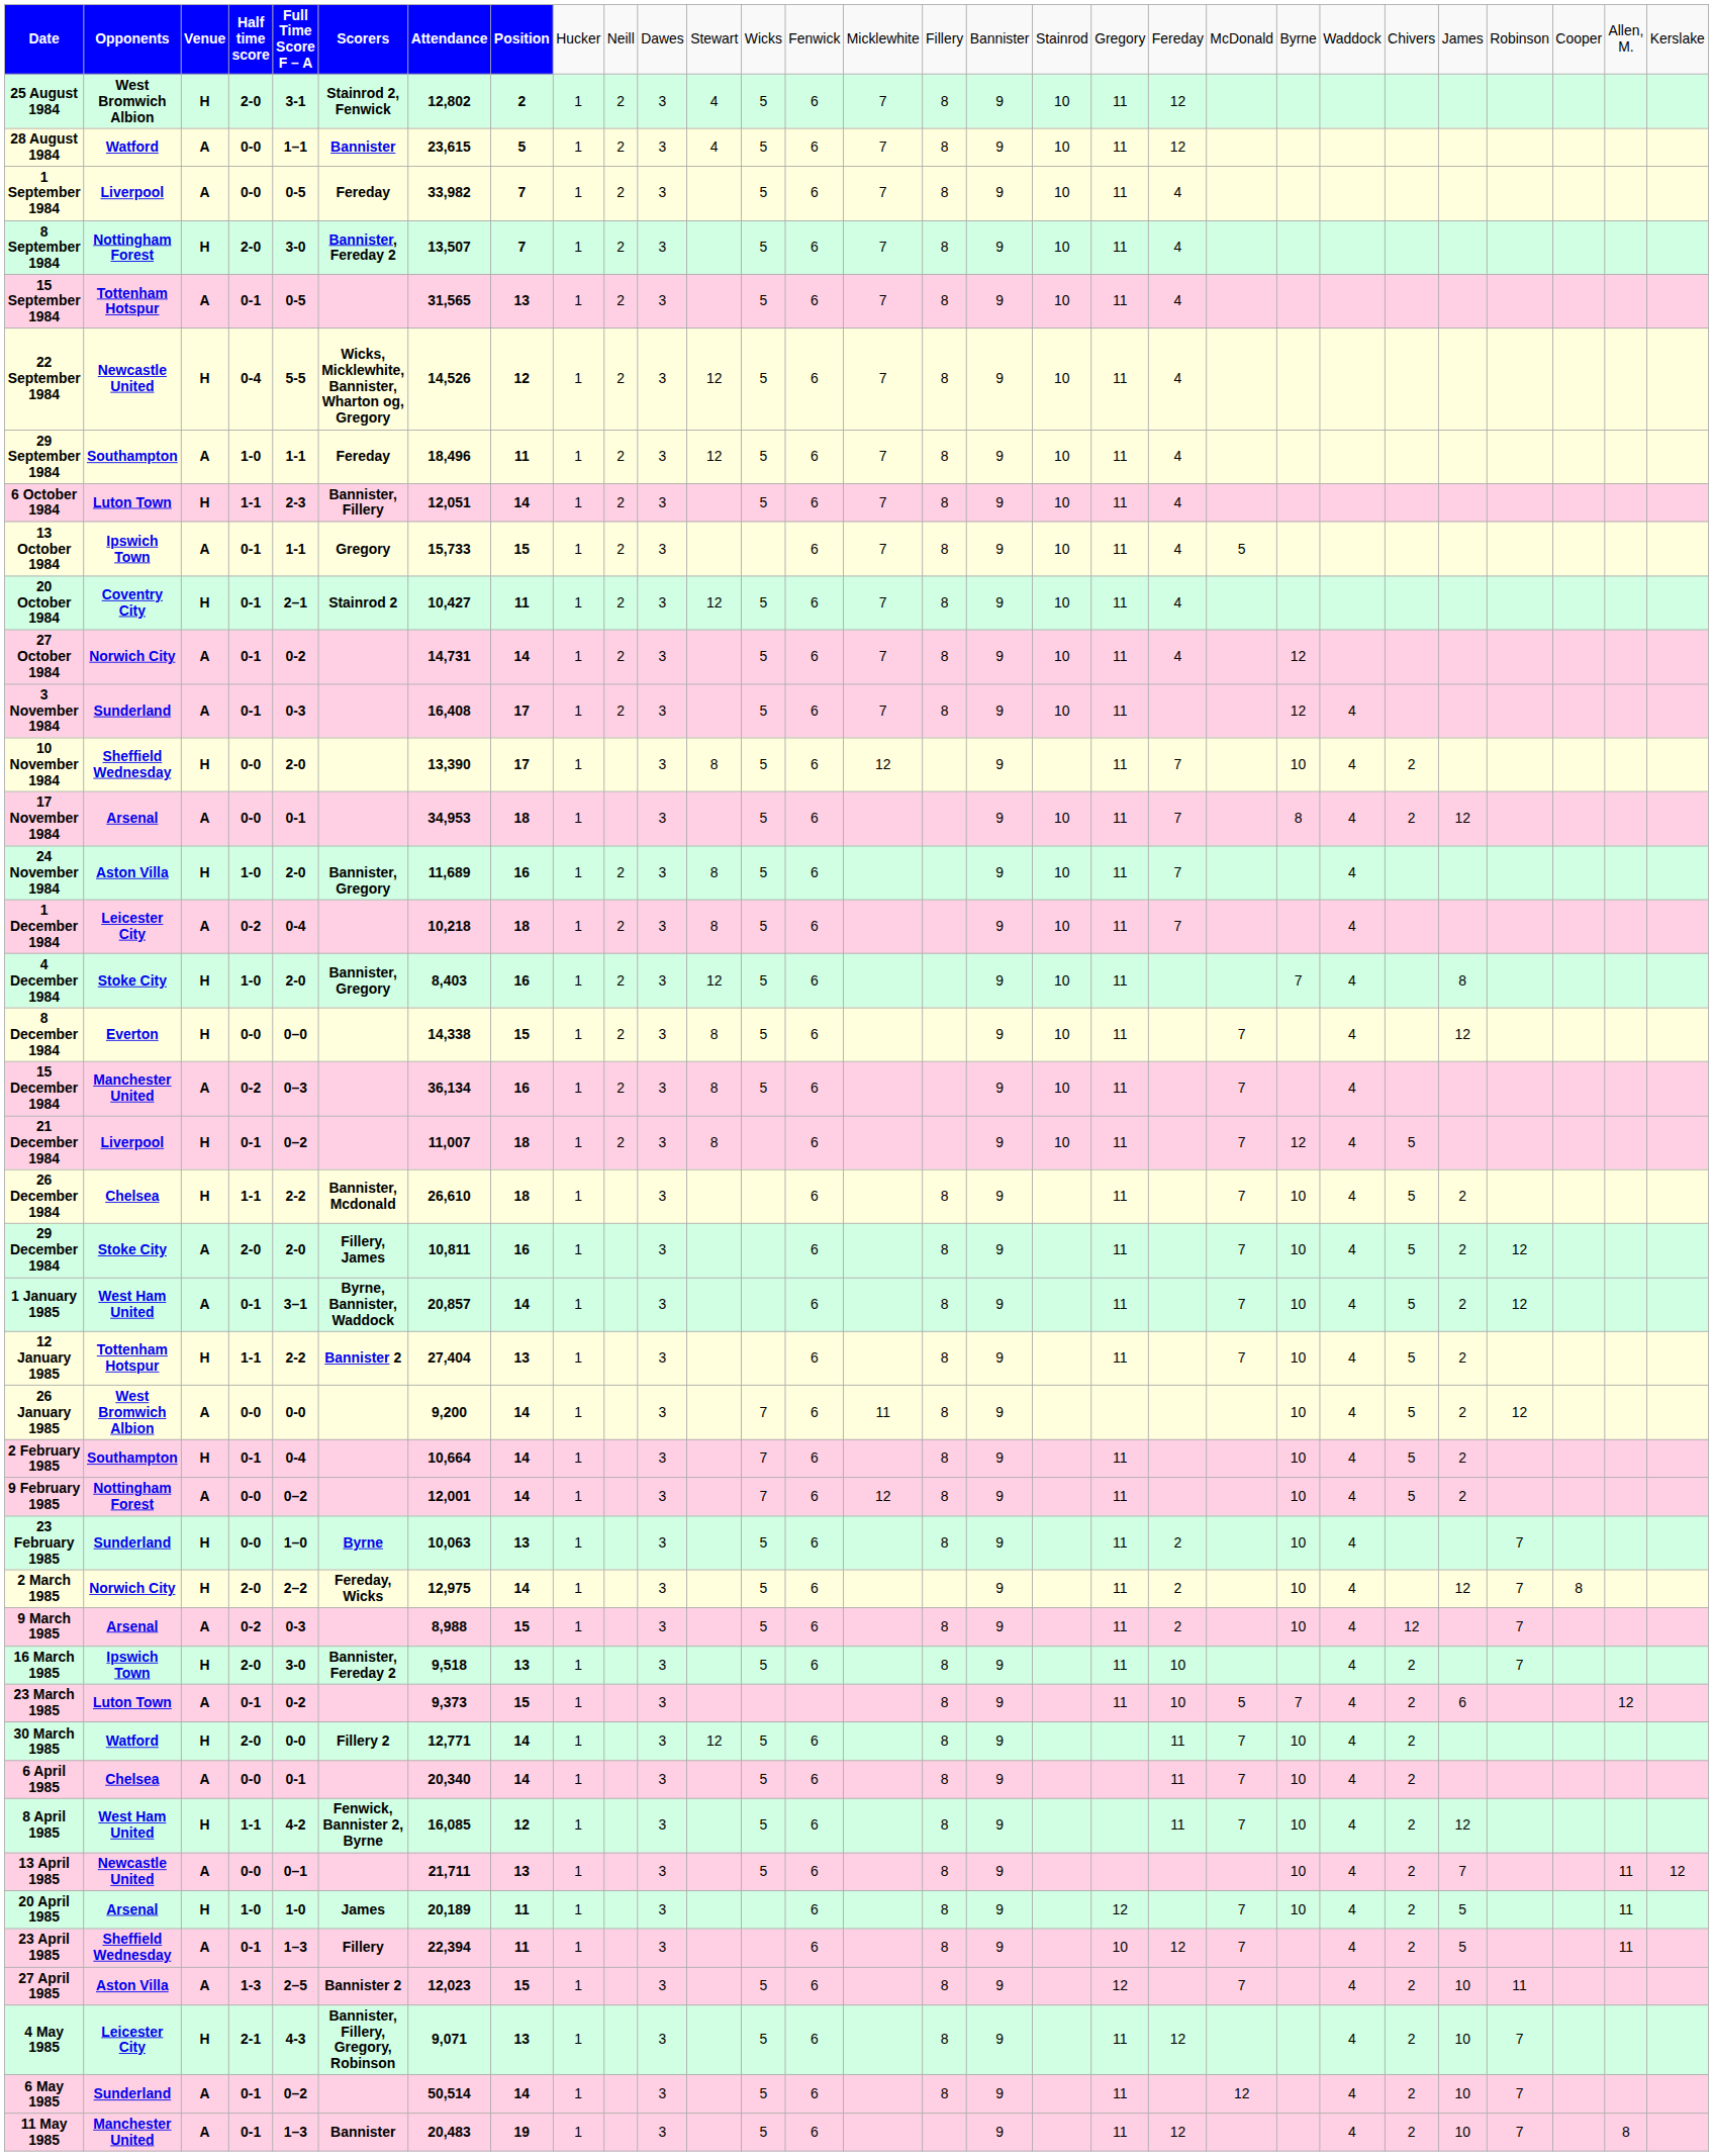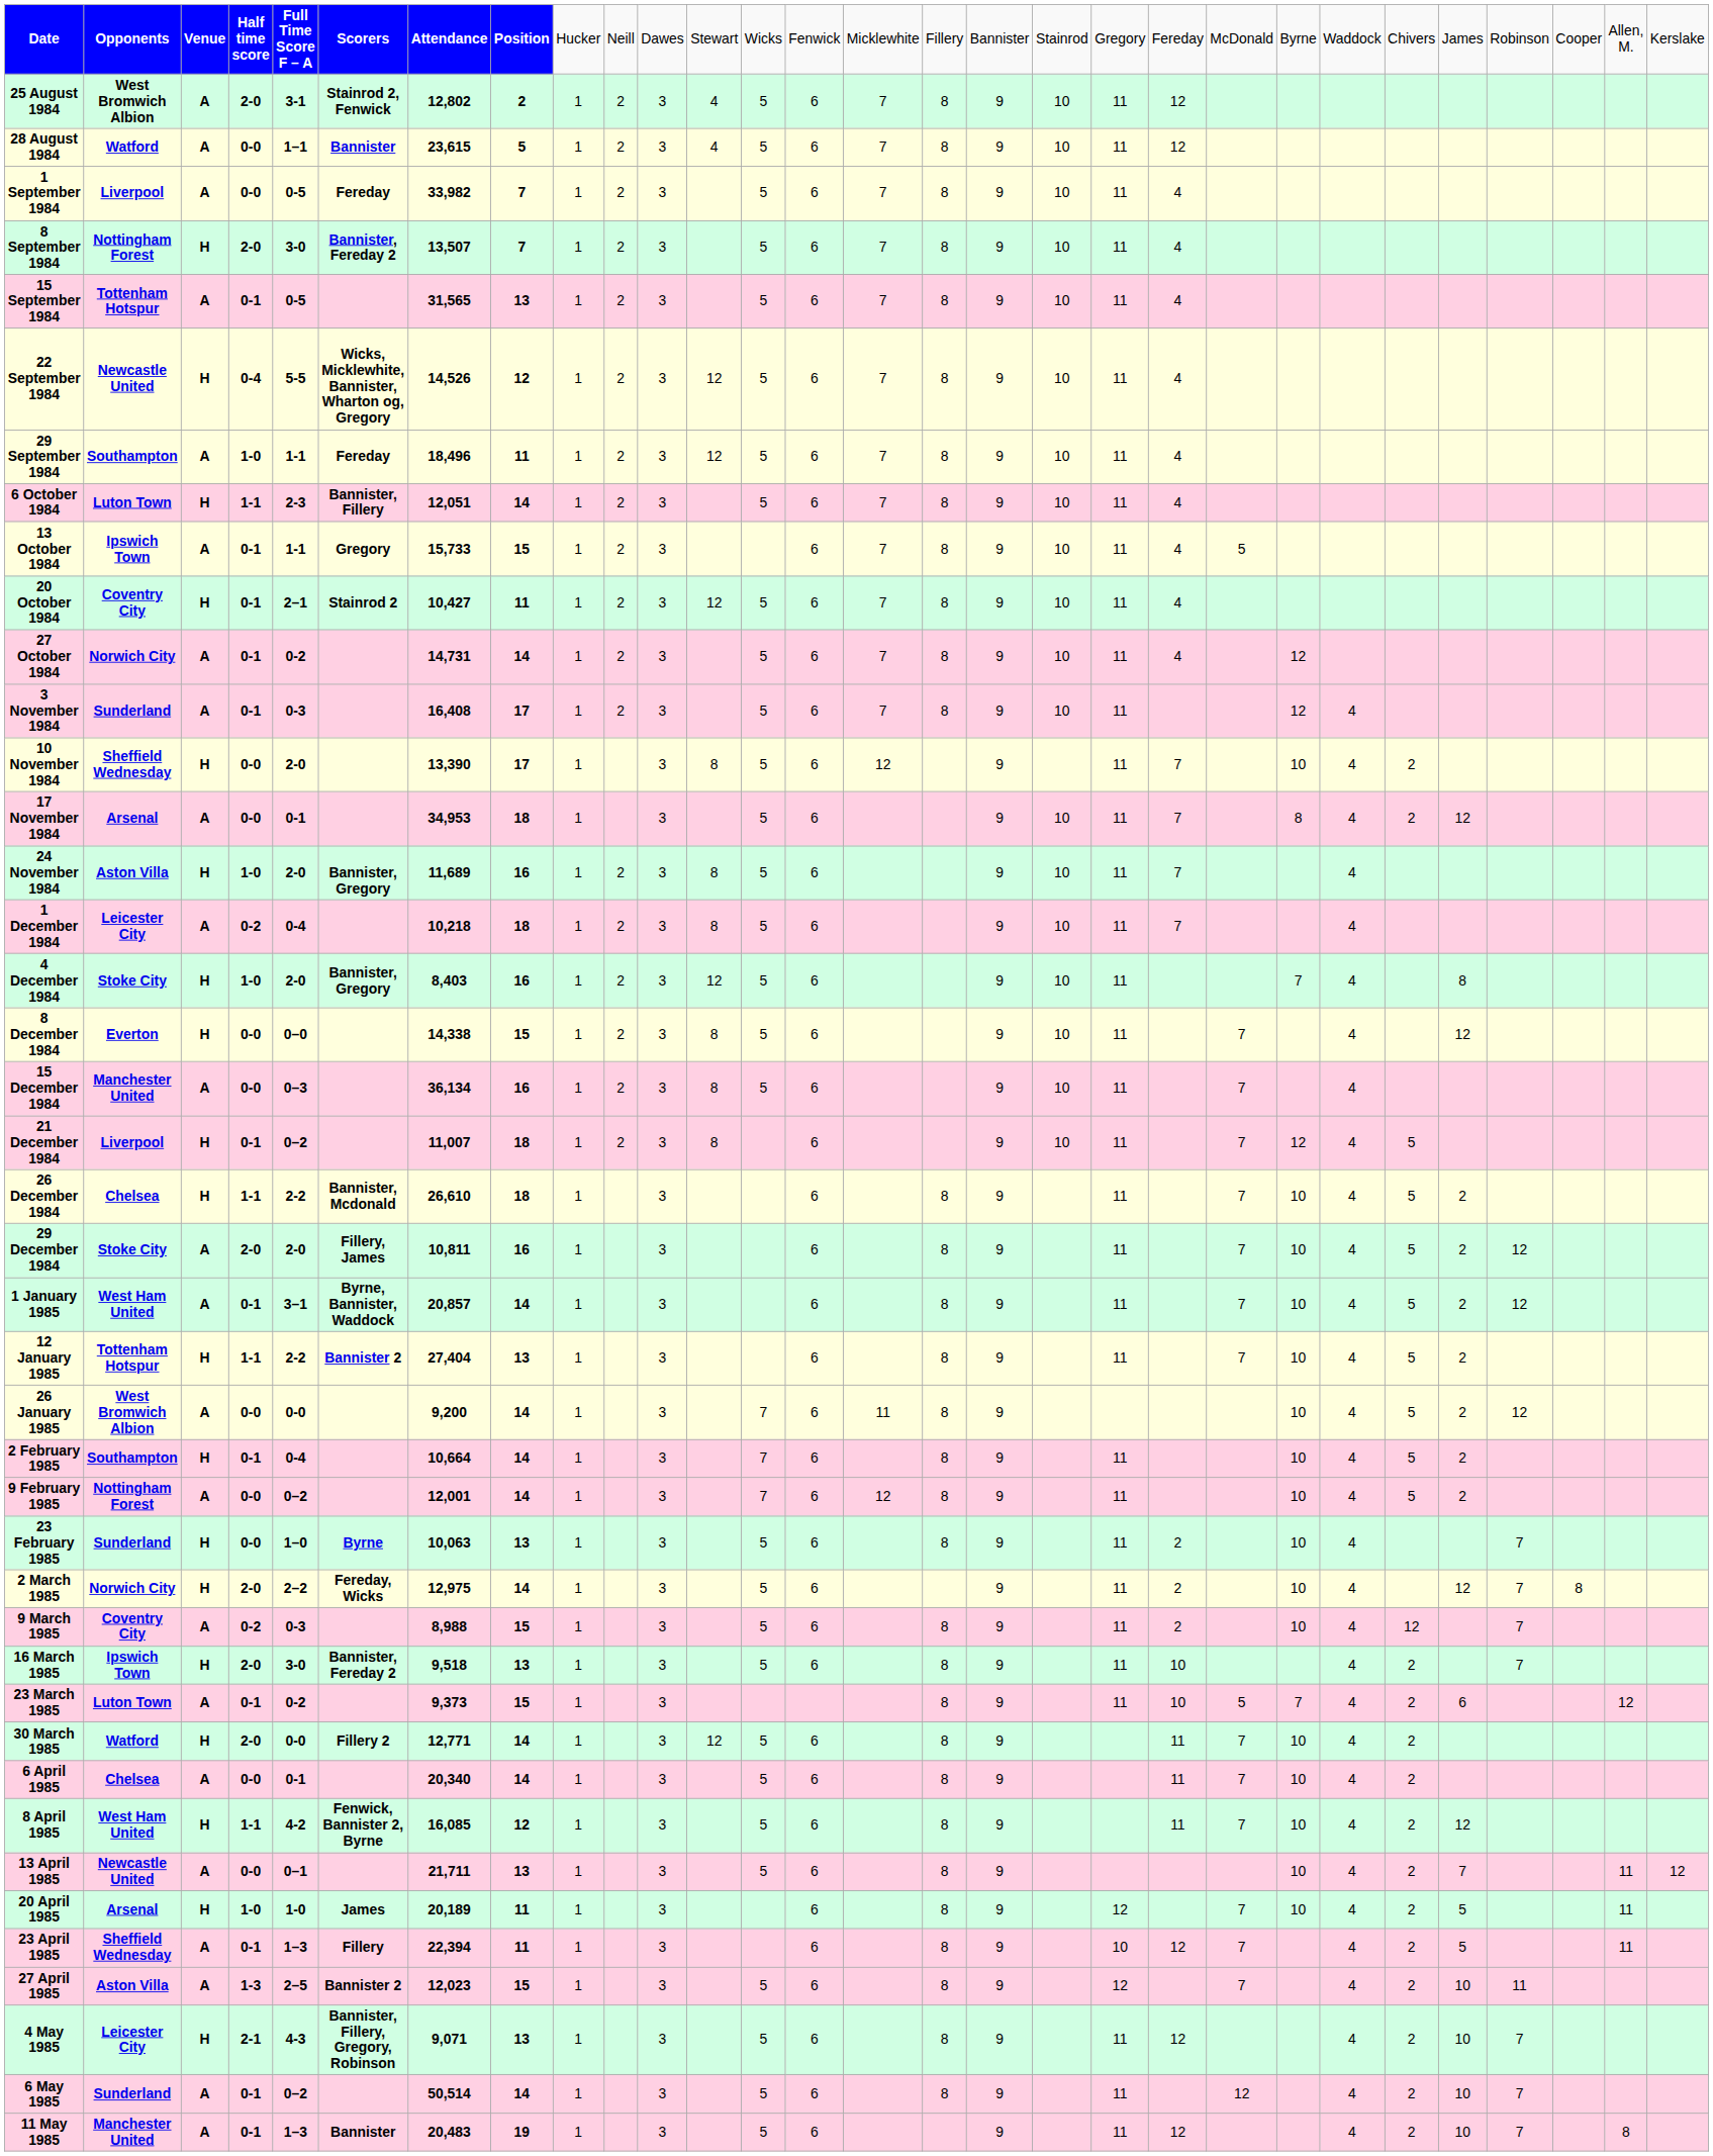25 August 1984 | column 3: H -> A
15 December 1984 | column 4: 0-2 -> 0-0
9 March 1985 | column 2: Arsenal -> Coventry City
